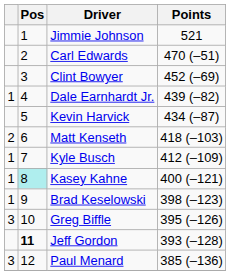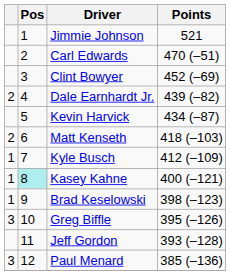Dale Earnhardt Jr. | column 1: 1 -> 2
Jeff Gordon | Pos: bold -> normal
